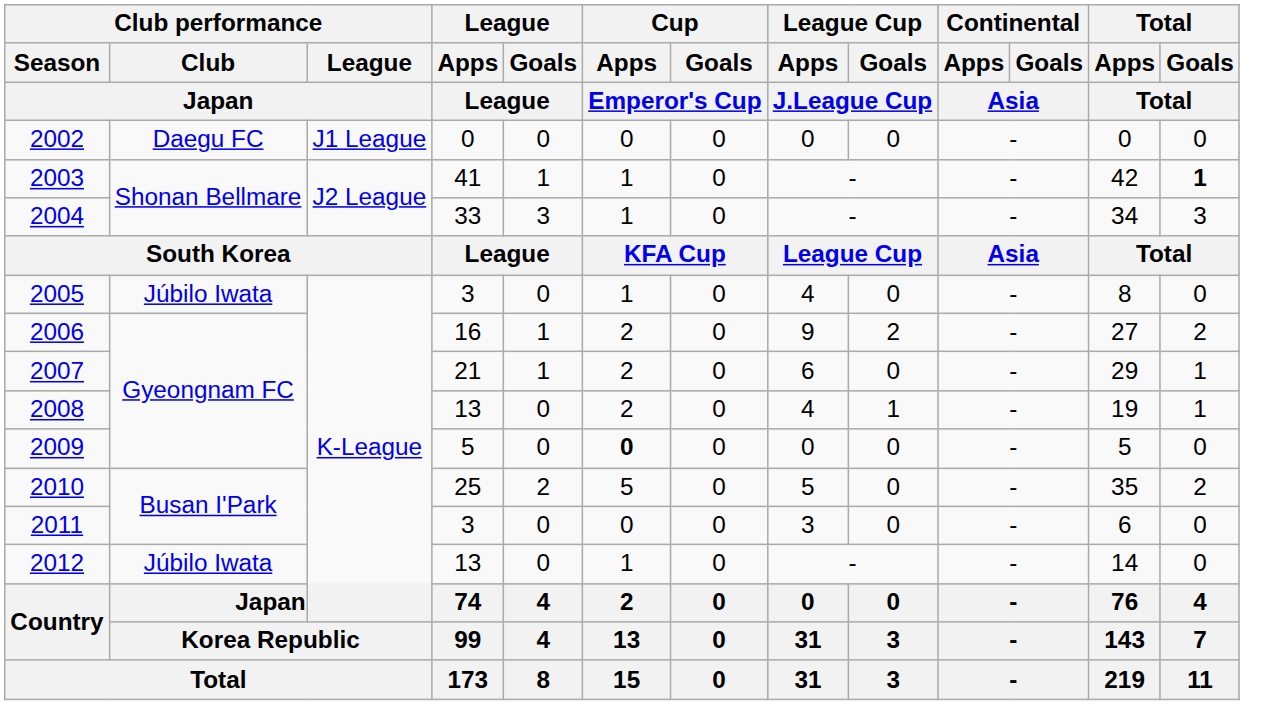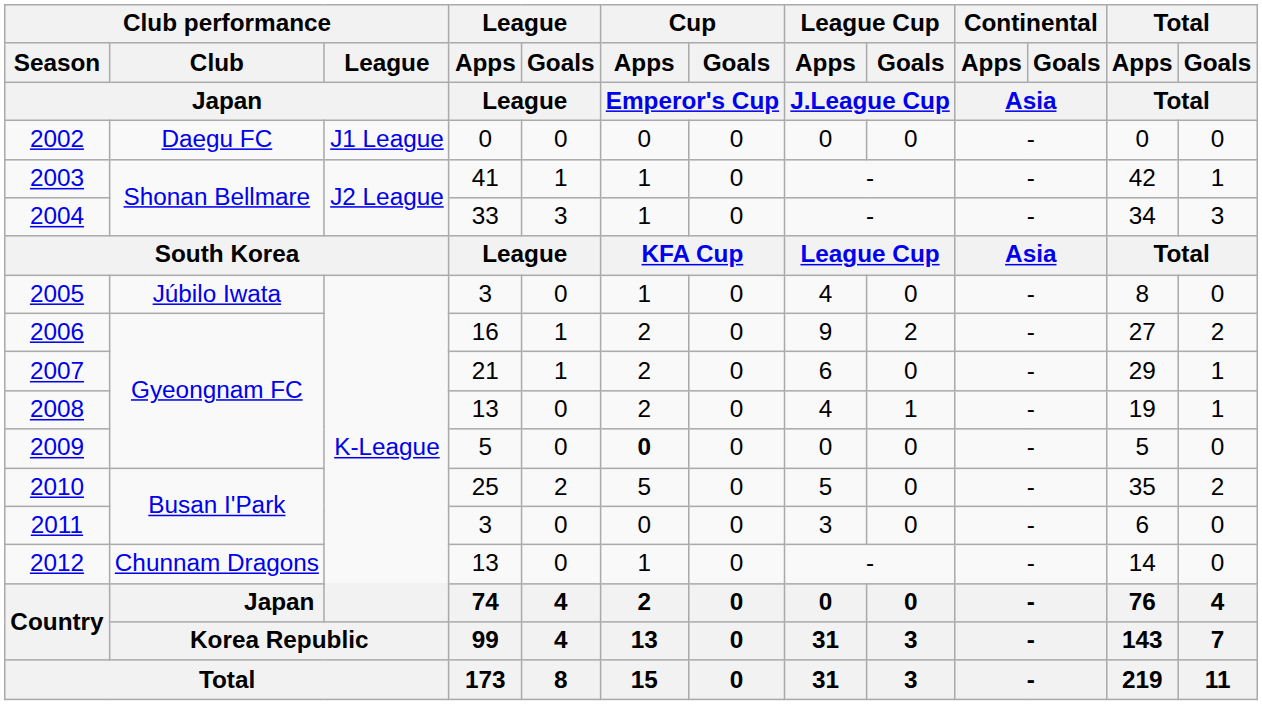2003 | Total / Goals / Total: bold -> normal
2012 | Club performance / Club / Japan: Júbilo Iwata -> Chunnam Dragons
